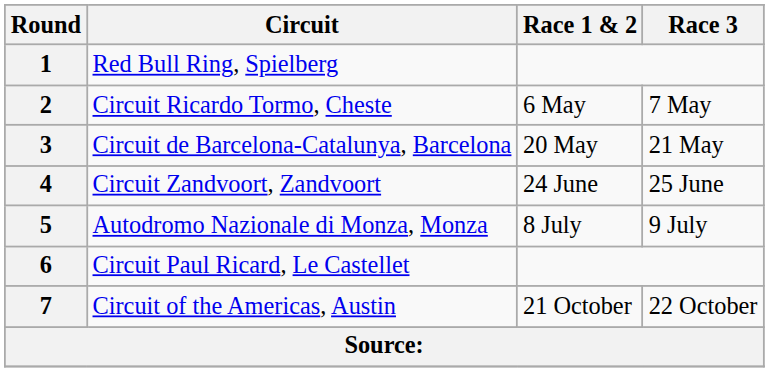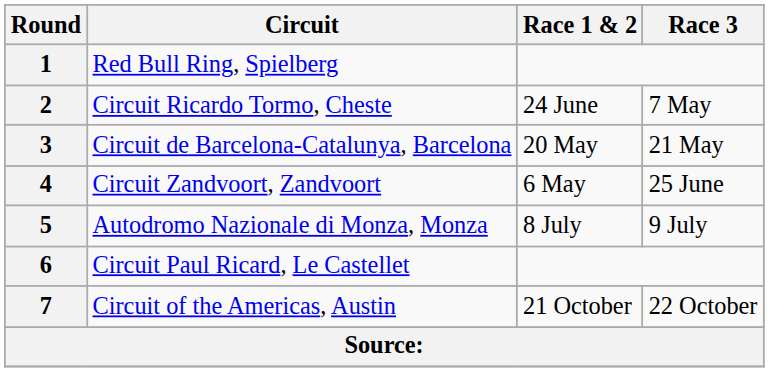2 | Race 1 & 2: 6 May -> 24 June
4 | Race 1 & 2: 24 June -> 6 May
